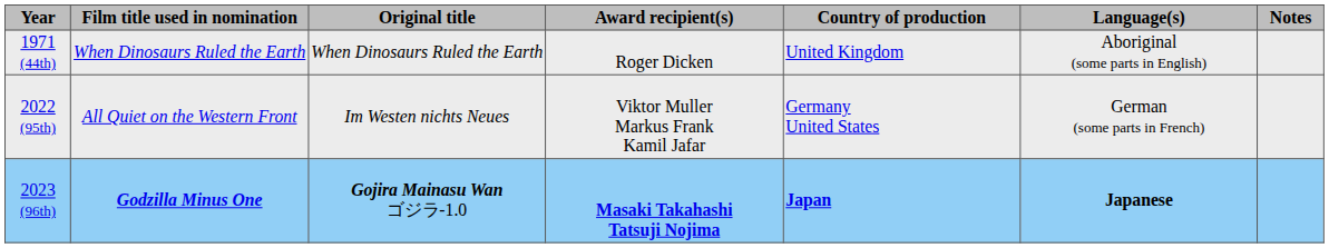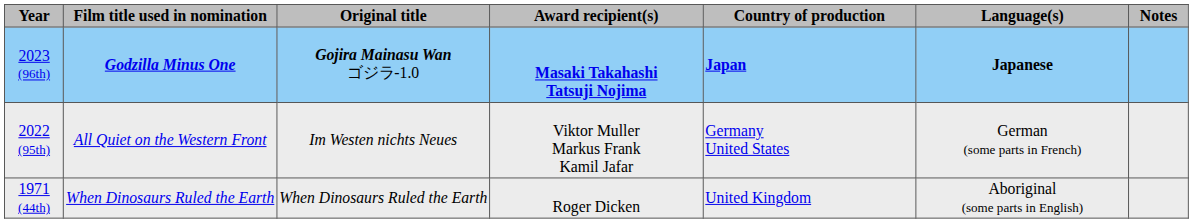rows swapped: 1971 (44th) <-> 2023 (96th)
